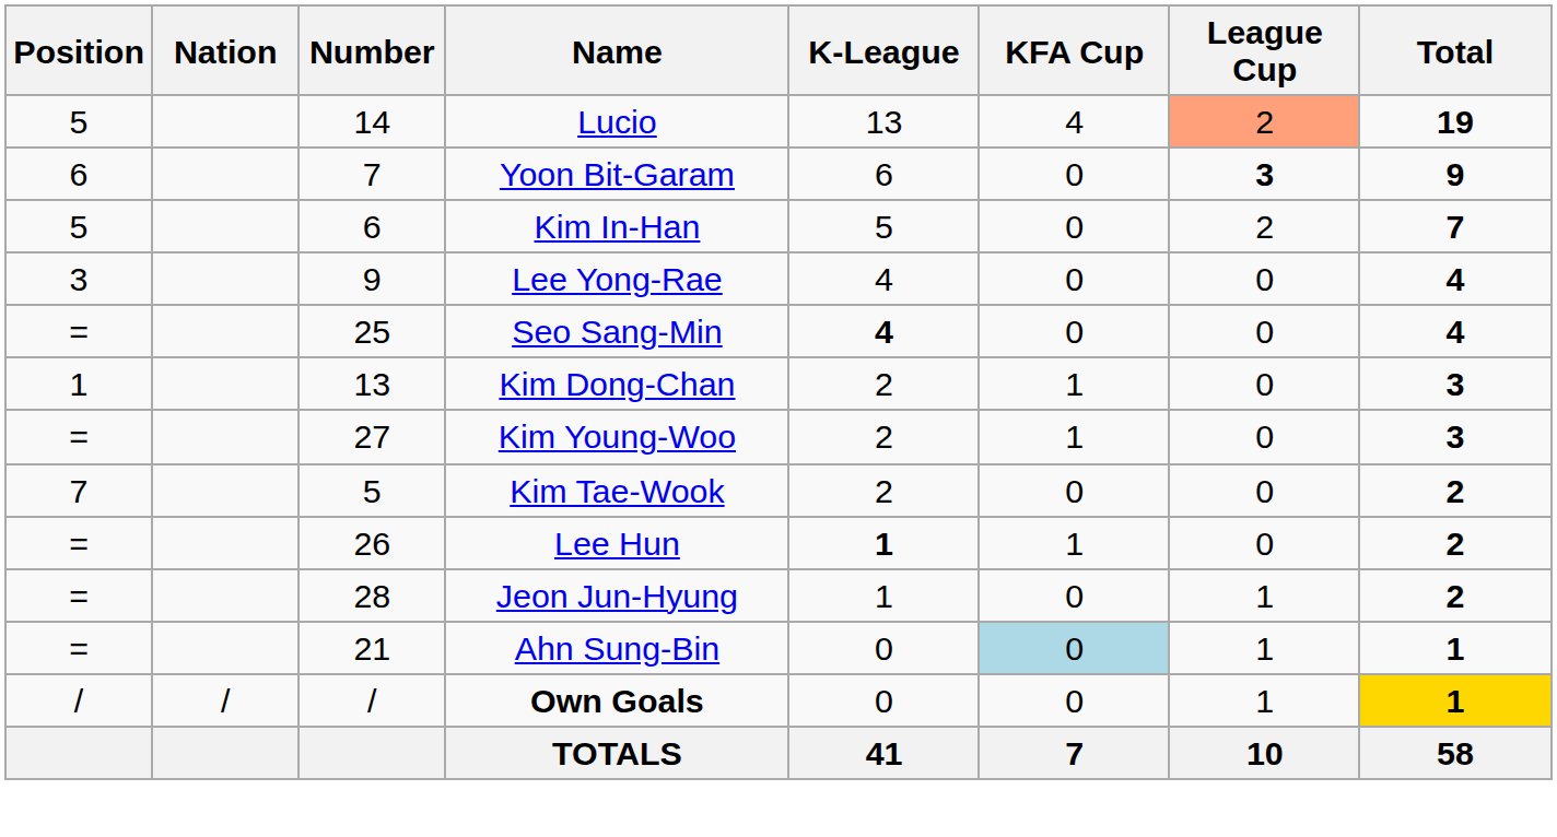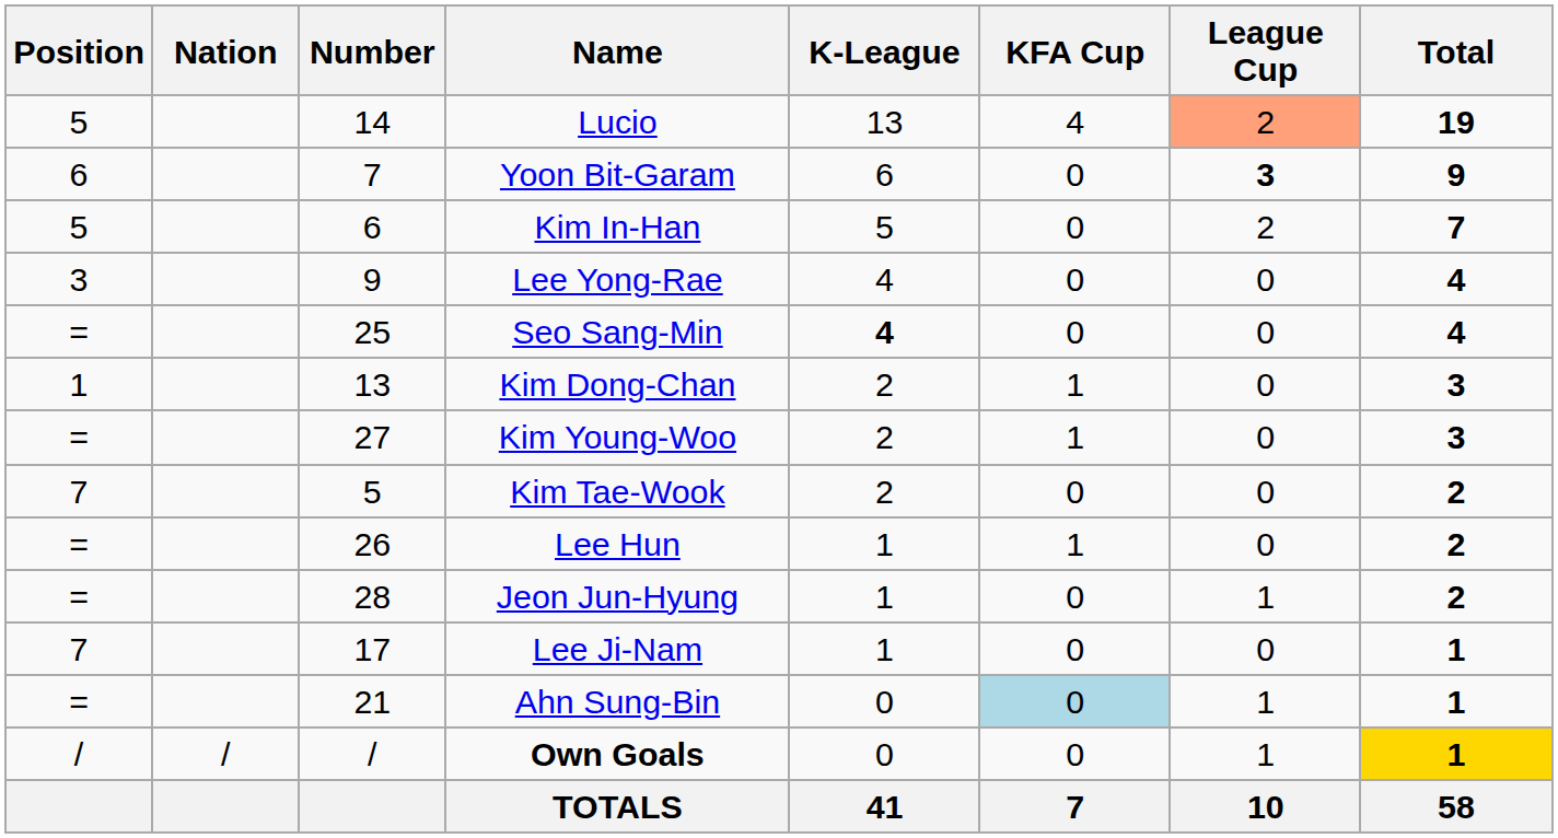Lee Hun | K-League: bold -> normal
+ row: 7 | 17 | Lee Ji-Nam | 1 | 0 | 0 | 1
